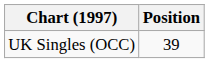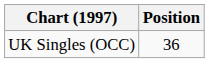UK Singles (OCC) | Position: 39 -> 36
